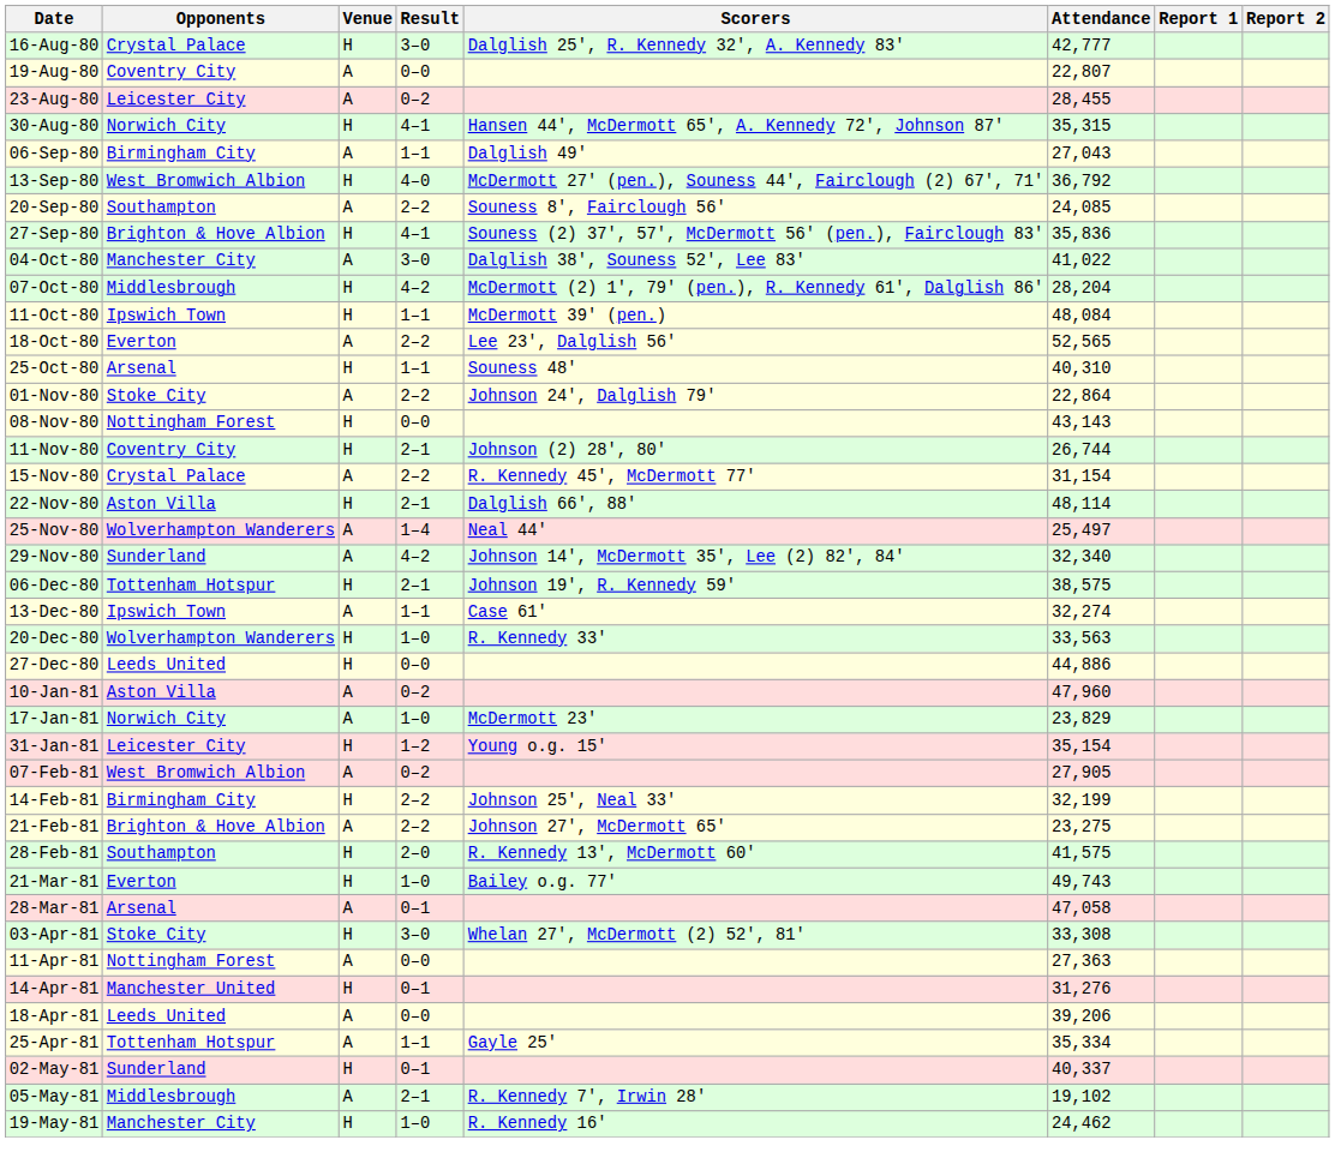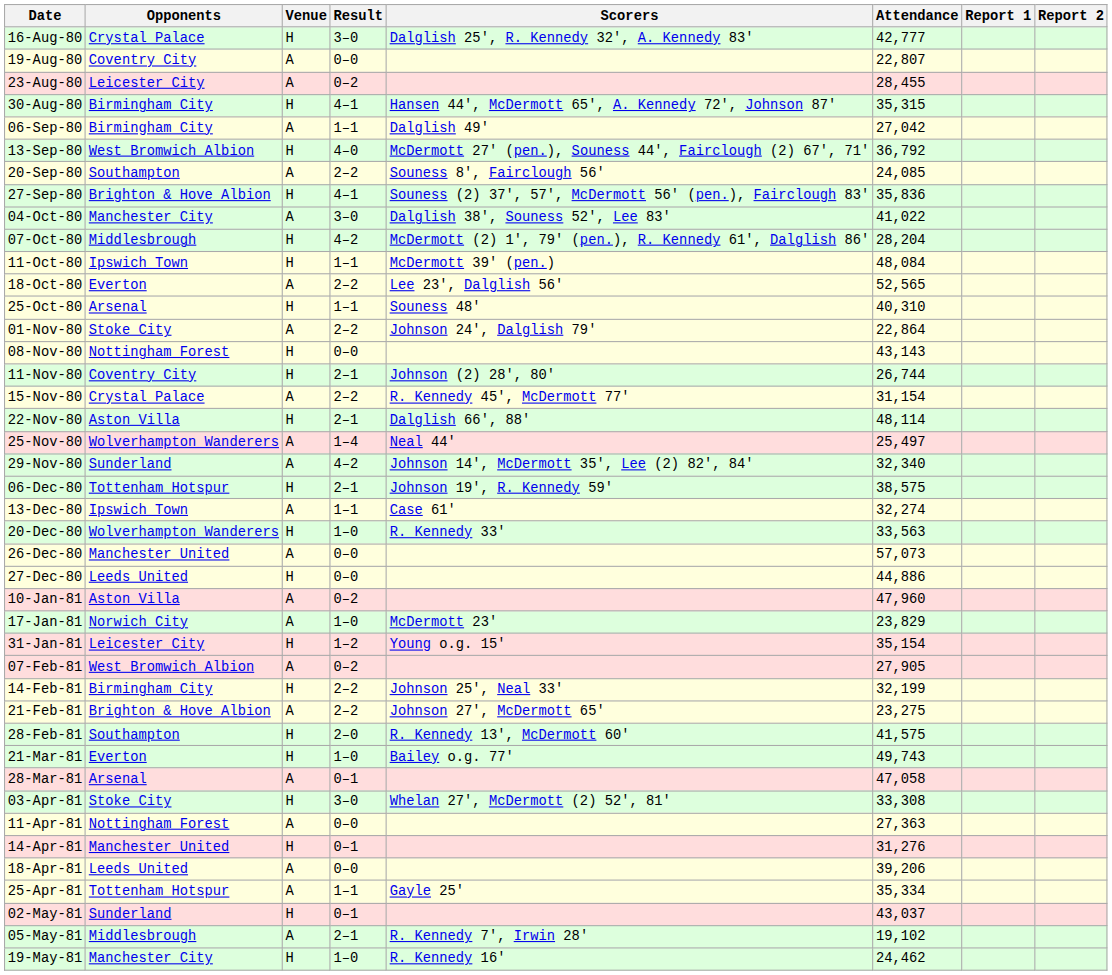30-Aug-80 | Opponents: Norwich City -> Birmingham City
06-Sep-80 | Attendance: 27,043 -> 27,042
+ row: 26-Dec-80 | Manchester United | A | 0–0 | 57,073
02-May-81 | Attendance: 40,337 -> 43,037
